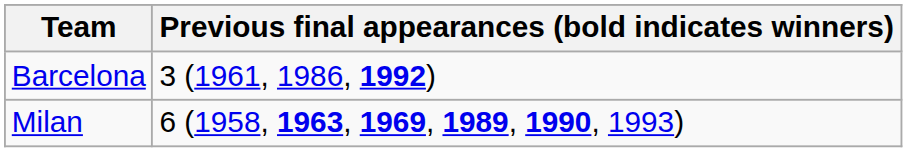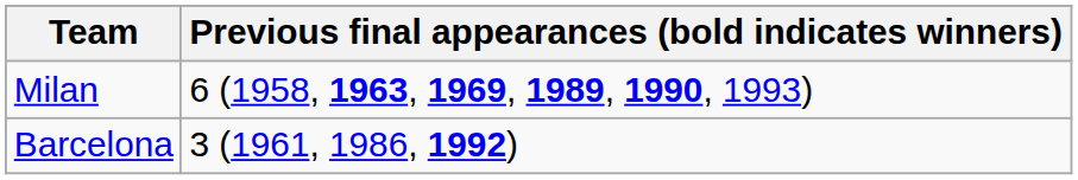rows swapped: Milan <-> Barcelona
